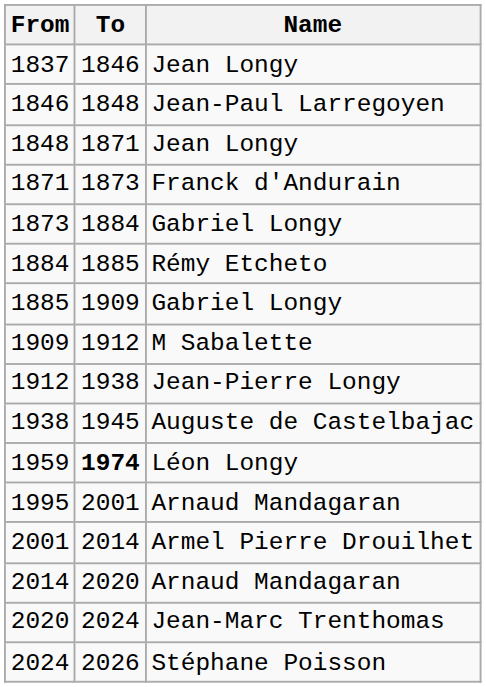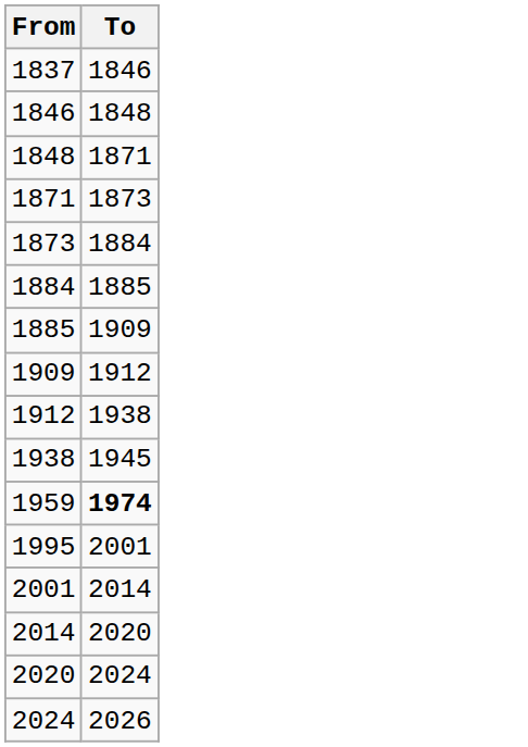- column: Name | Jean Longy | Jean-Paul Larregoyen | Jean Longy | Franck d'Andurain | Gabriel Longy | Rémy Etcheto | Gabriel Longy | M Sabalette | Jean-Pierre Longy | Auguste de Castelbajac | Léon Longy | Arnaud Mandagaran | Armel Pierre Drouilhet | Arnaud Mandagaran | Jean-Marc Trenthomas | Stéphane Poisson
